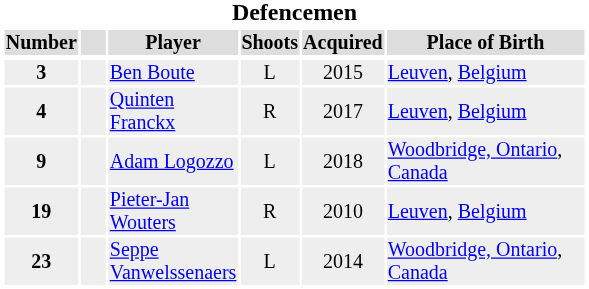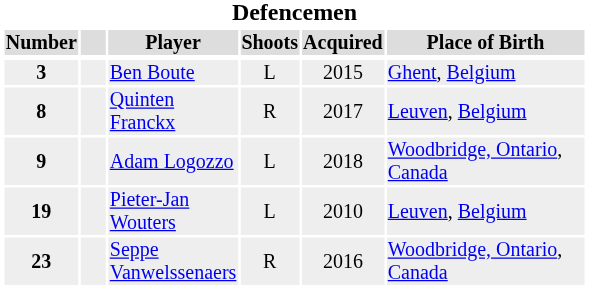Ben Boute | Place of Birth: Leuven, Belgium -> Ghent, Belgium
Quinten Franckx | Number: 4 -> 8
Pieter-Jan Wouters | Shoots: R -> L
Seppe Vanwelssenaers | Shoots: L -> R
Seppe Vanwelssenaers | Acquired: 2014 -> 2016
